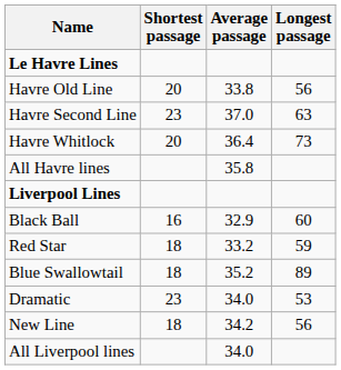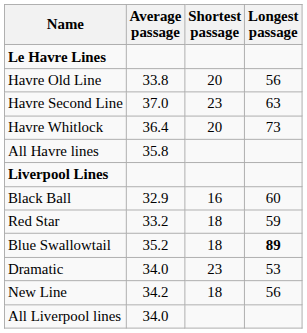columns swapped: Average passage <-> Shortest passage
Blue Swallowtail | Longest passage: normal -> bold
